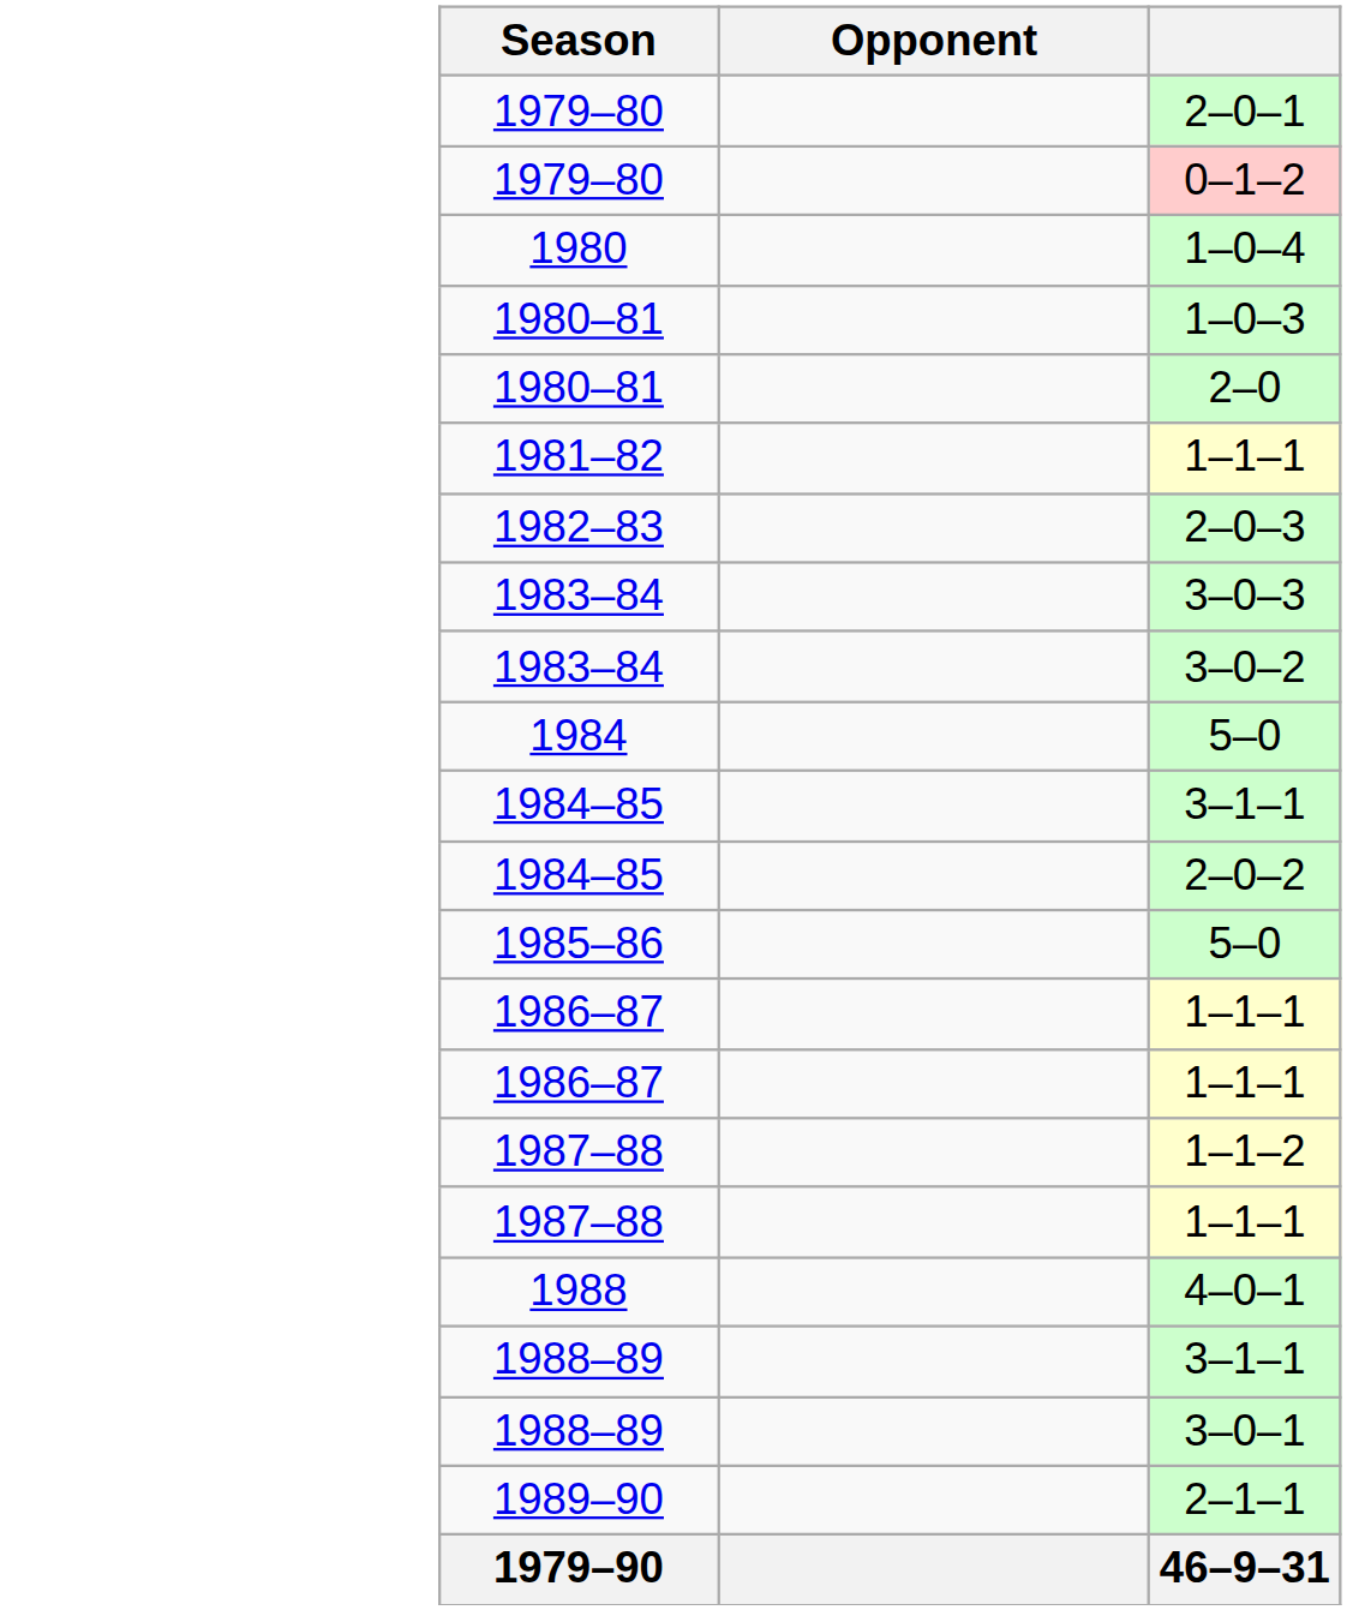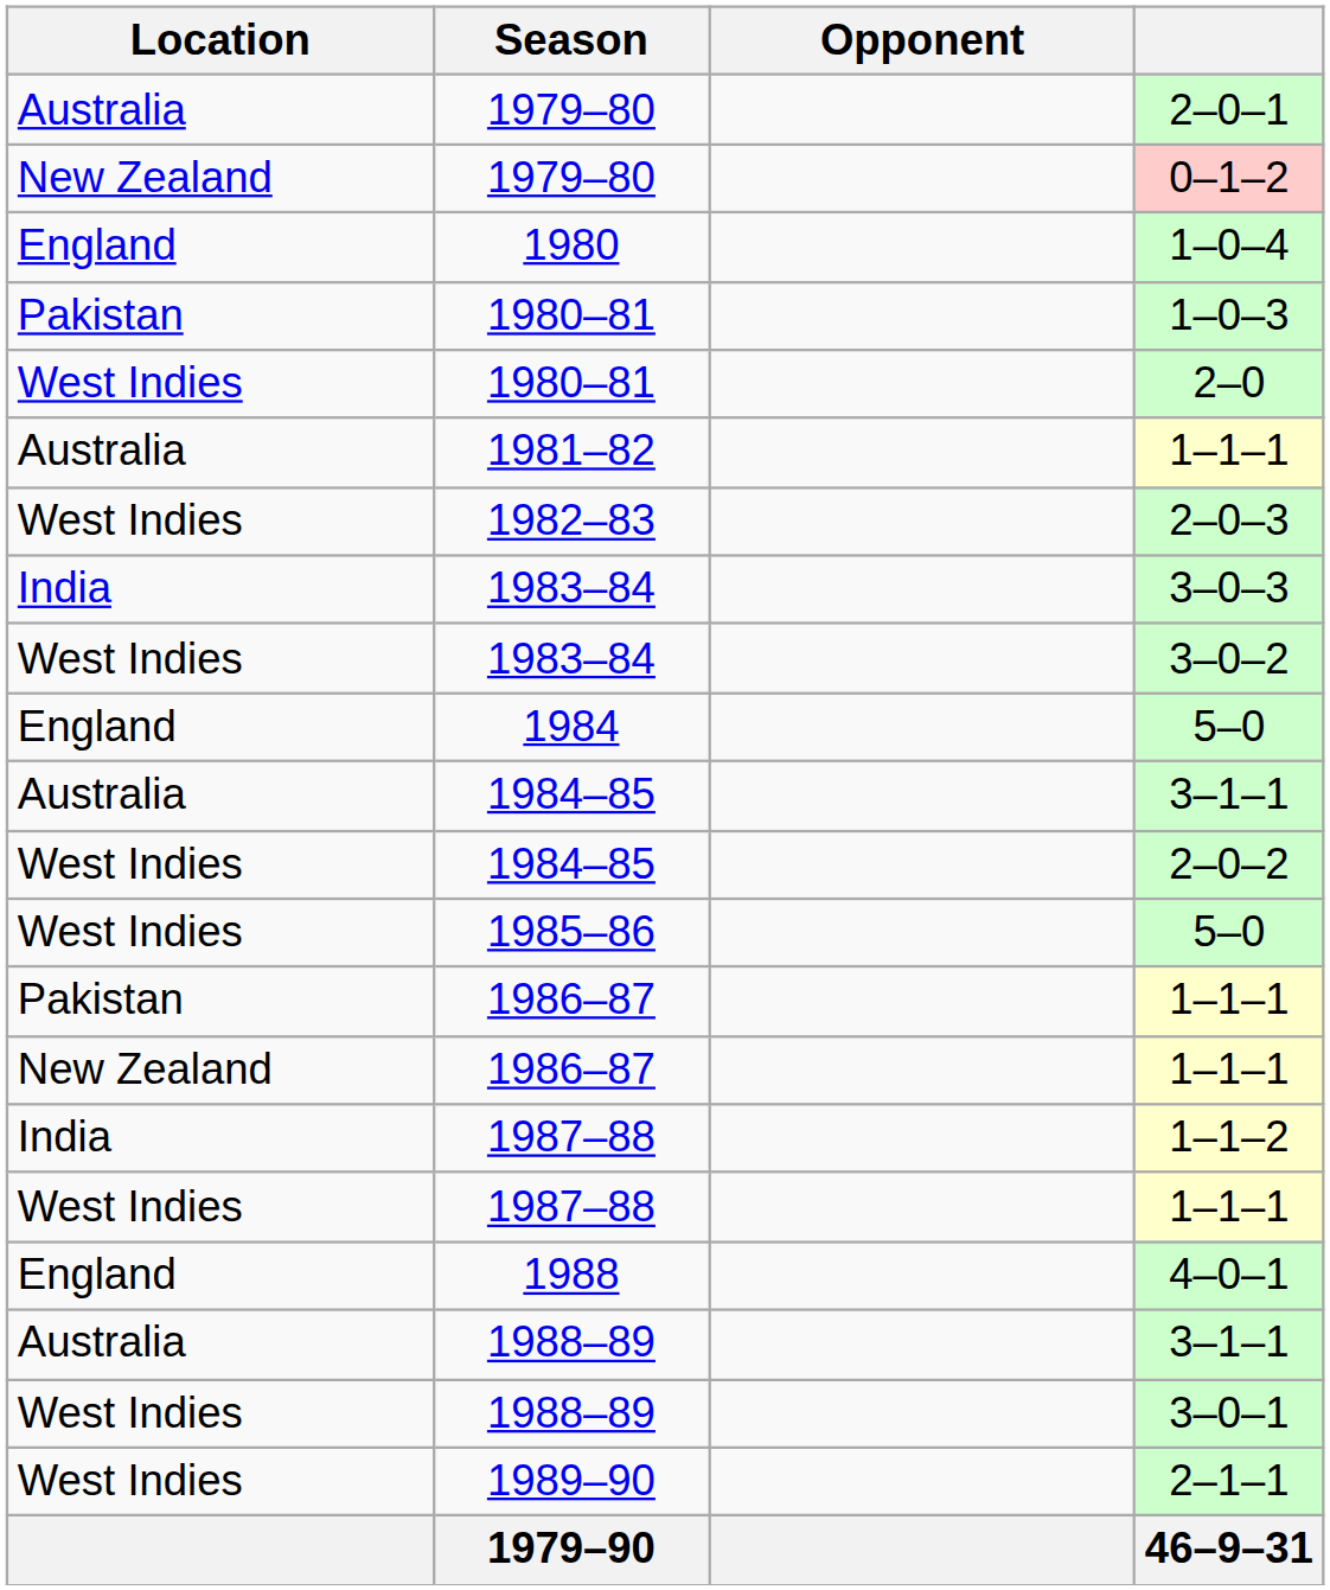+ column: Location | Australia | New Zealand | England | Pakistan | West Indies | Australia | West Indies | India | West Indies | England | Australia | West Indies | West Indies | Pakistan | New Zealand | India | West Indies | England | Australia | West Indies | West Indies
